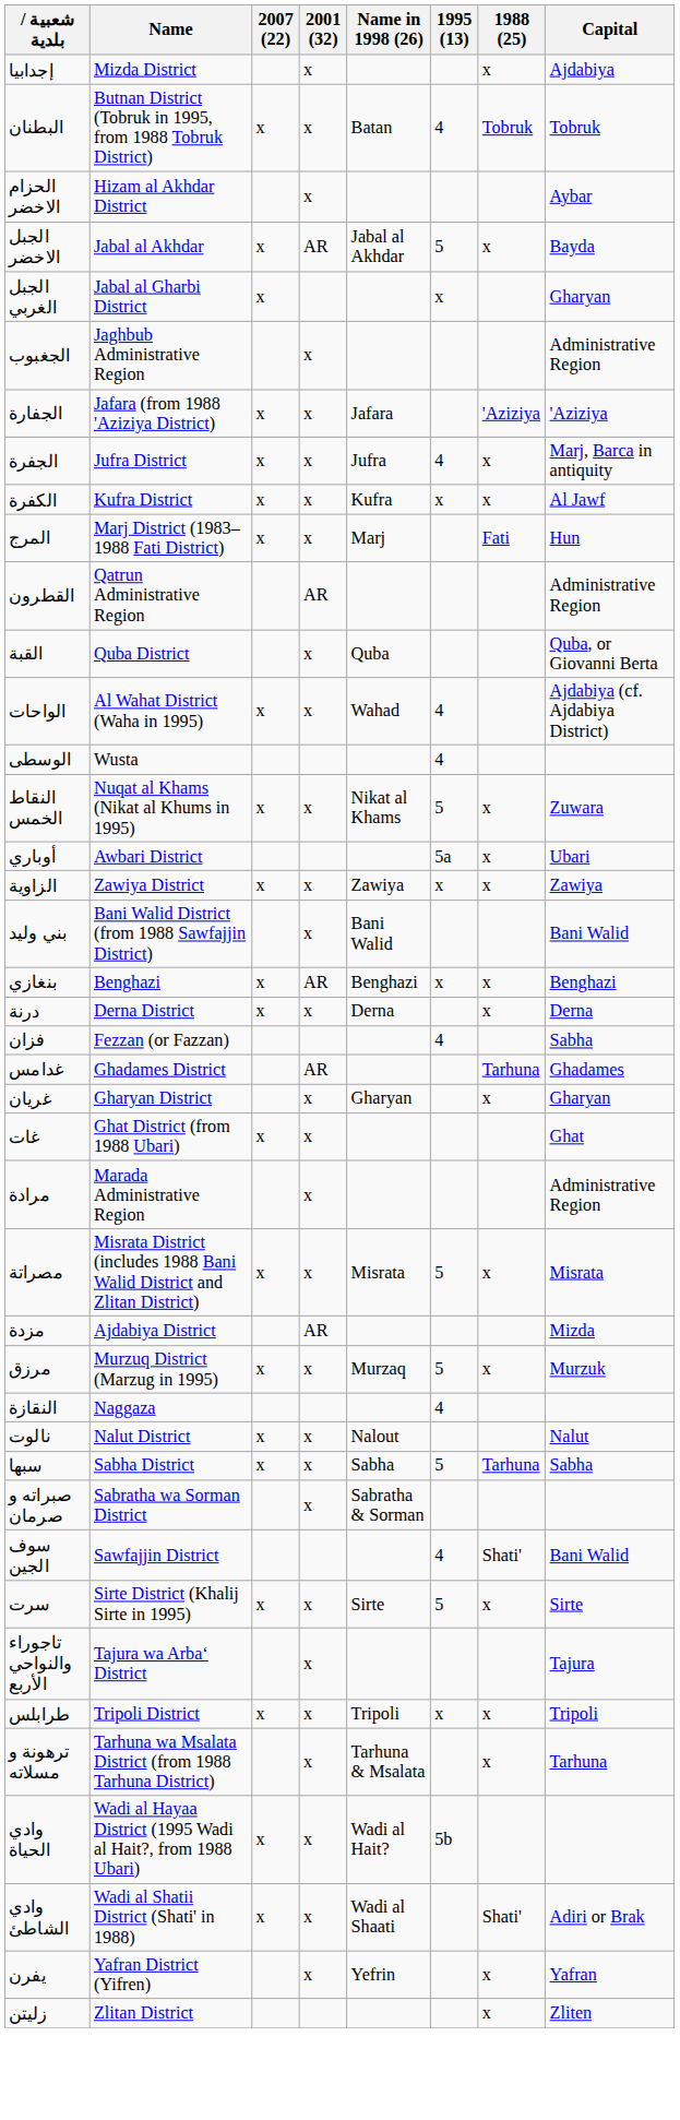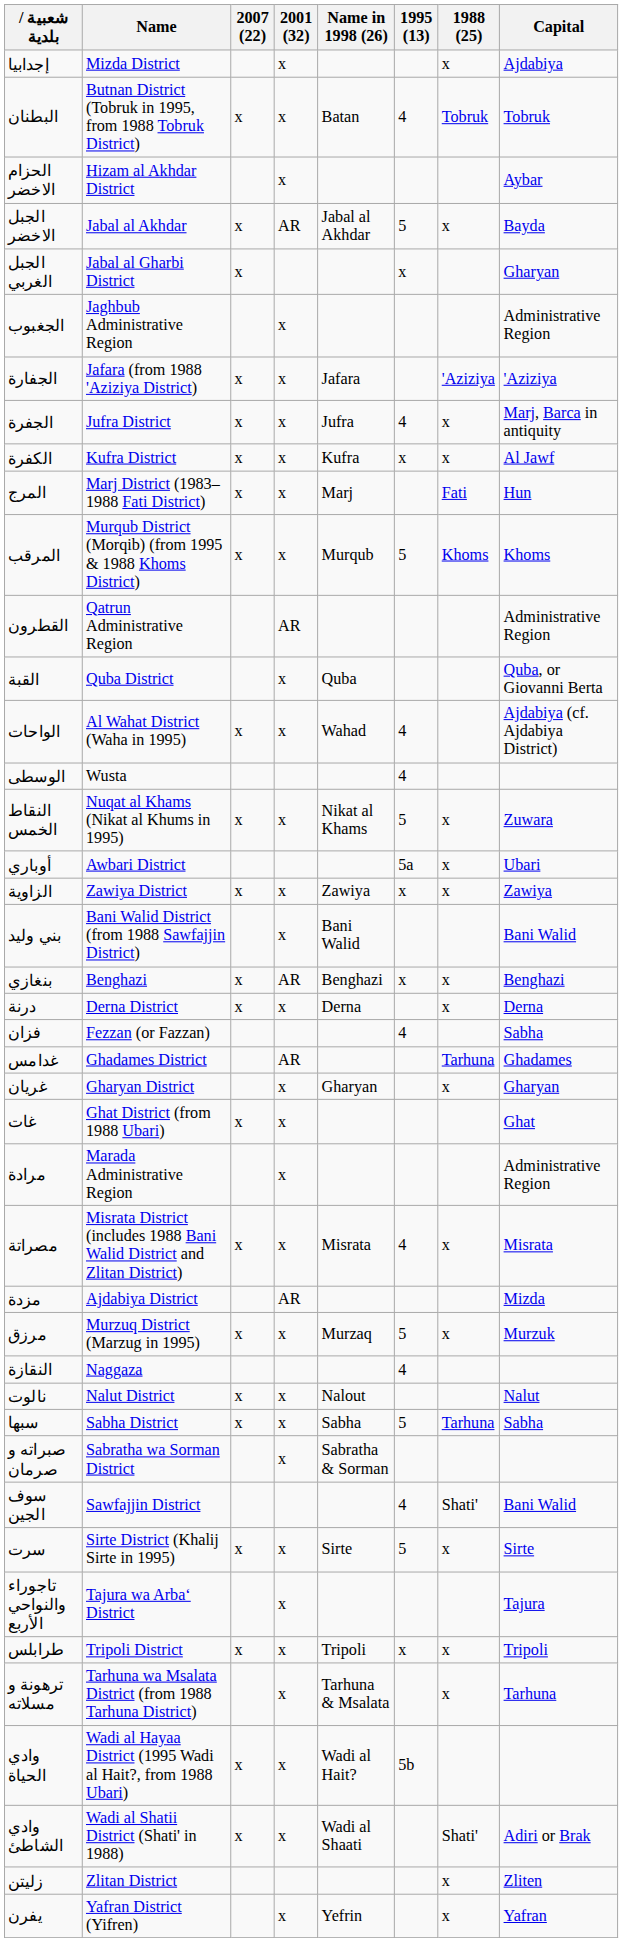+ row: المرقب | Murqub District (Morqib) (from 1995 & 1988 Khoms District) | x | x | Murqub | 5 | Khoms | Khoms
مصراتة | 1995 (13): 5 -> 4
rows swapped: يفرن <-> زليتن
